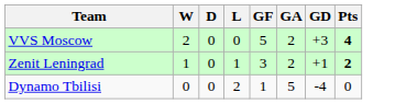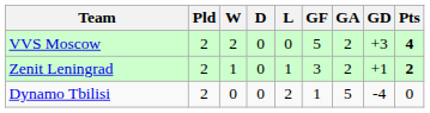+ column: Pld | 2 | 2 | 2
